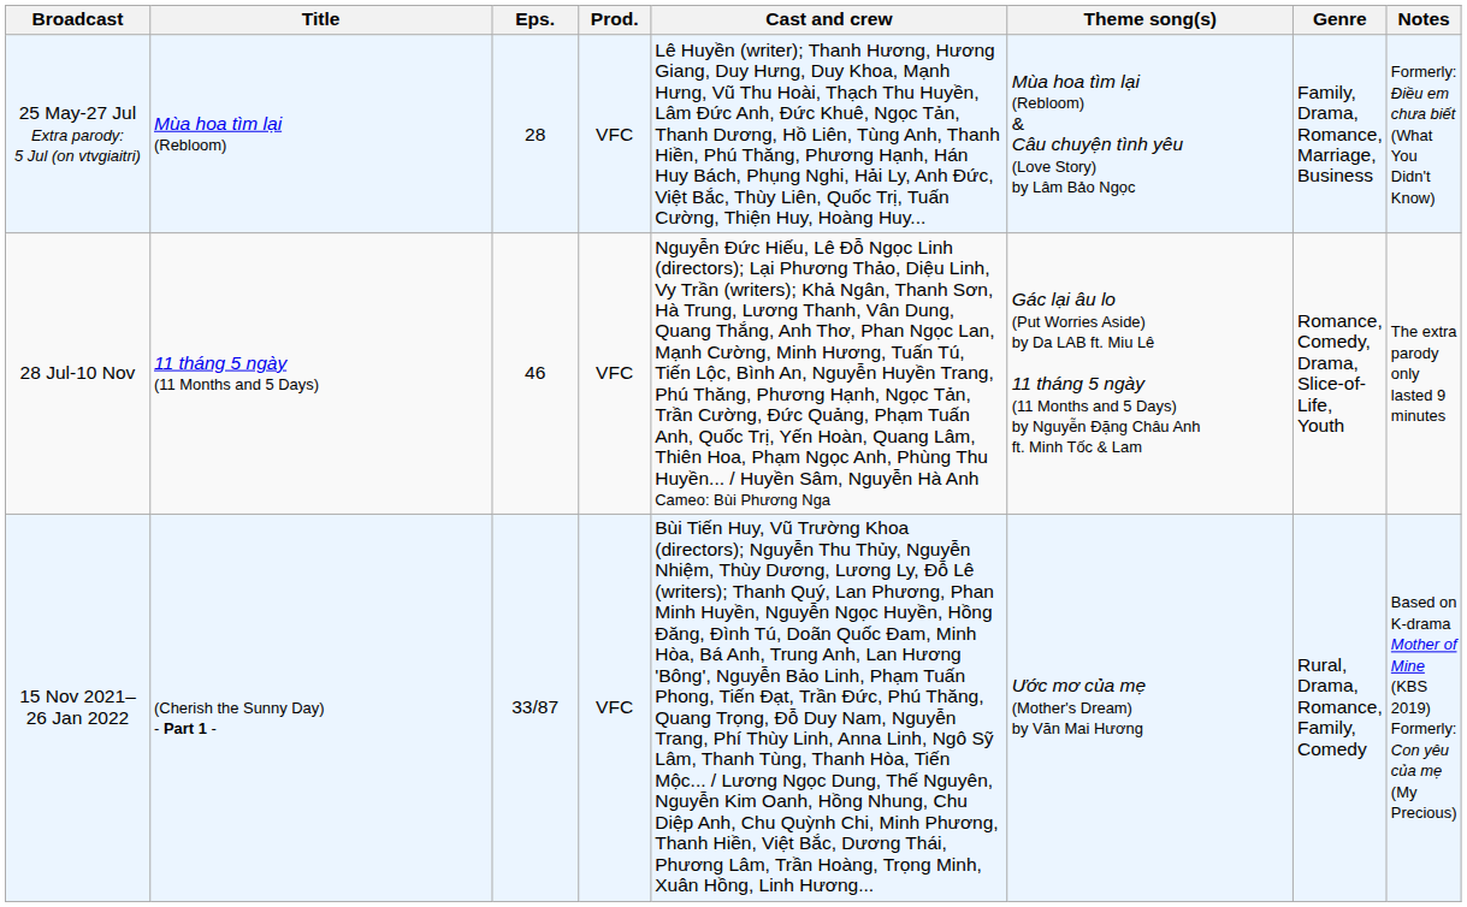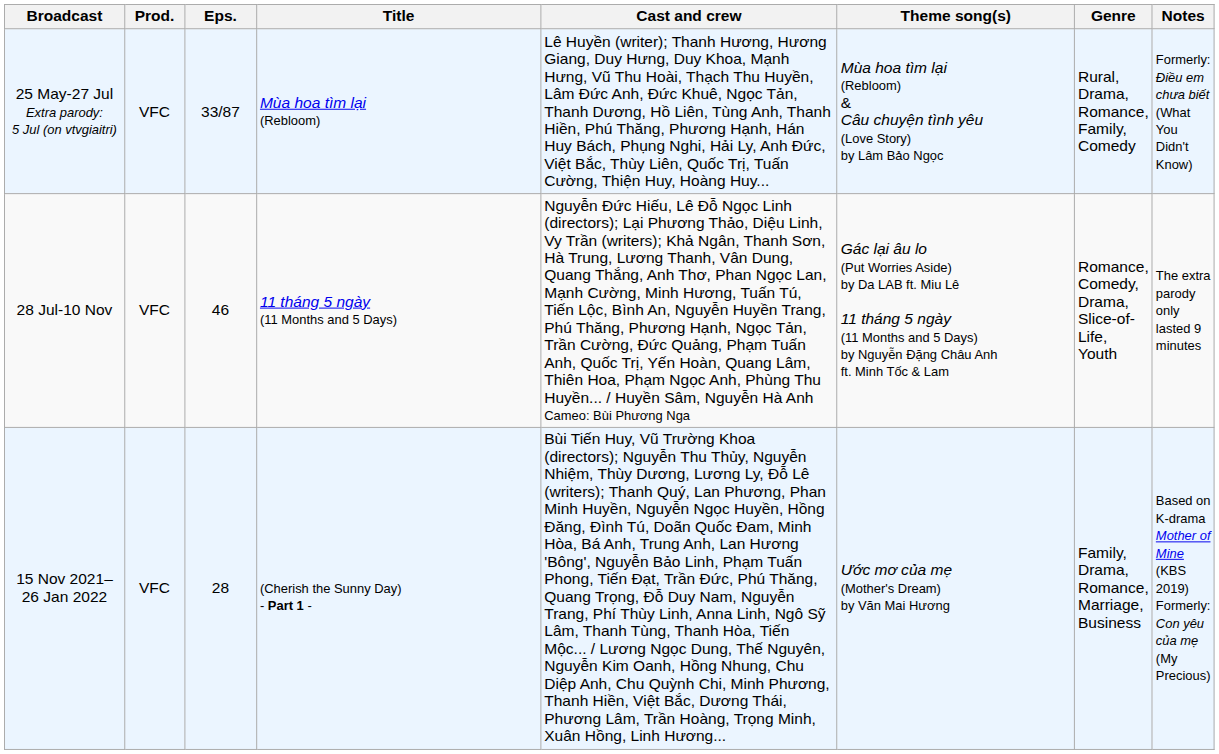columns swapped: Title <-> Prod.
25 May-27 Jul Extra parody: 5 Jul (on vtvgiaitri) | Eps.: 28 -> 33/87
25 May-27 Jul Extra parody: 5 Jul (on vtvgiaitri) | Genre: Family, Drama, Romance, Marriage, Business -> Rural, Drama, Romance, Family, Comedy
15 Nov 2021– 26 Jan 2022 | Eps.: 33/87 -> 28
15 Nov 2021– 26 Jan 2022 | Genre: Rural, Drama, Romance, Family, Comedy -> Family, Drama, Romance, Marriage, Business
